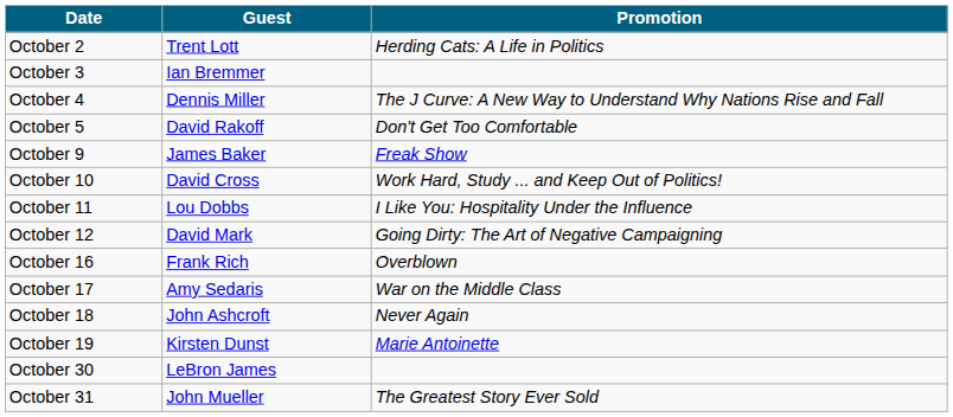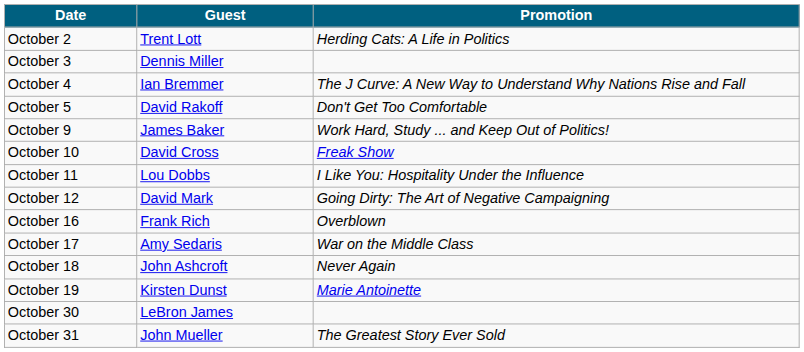October 3 | Guest: Ian Bremmer -> Dennis Miller
October 4 | Guest: Dennis Miller -> Ian Bremmer
October 9 | Promotion: Freak Show -> Work Hard, Study ... and Keep Out of Politics!
October 10 | Promotion: Work Hard, Study ... and Keep Out of Politics! -> Freak Show
